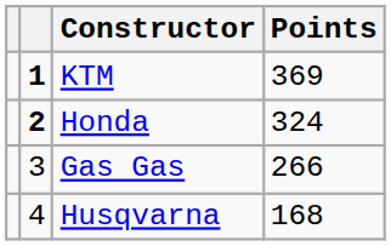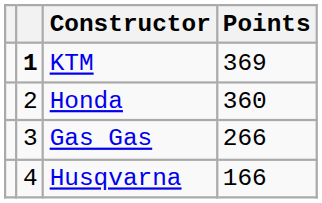Honda | column 2: bold -> normal
Honda | Points: 324 -> 360
Husqvarna | Points: 168 -> 166
